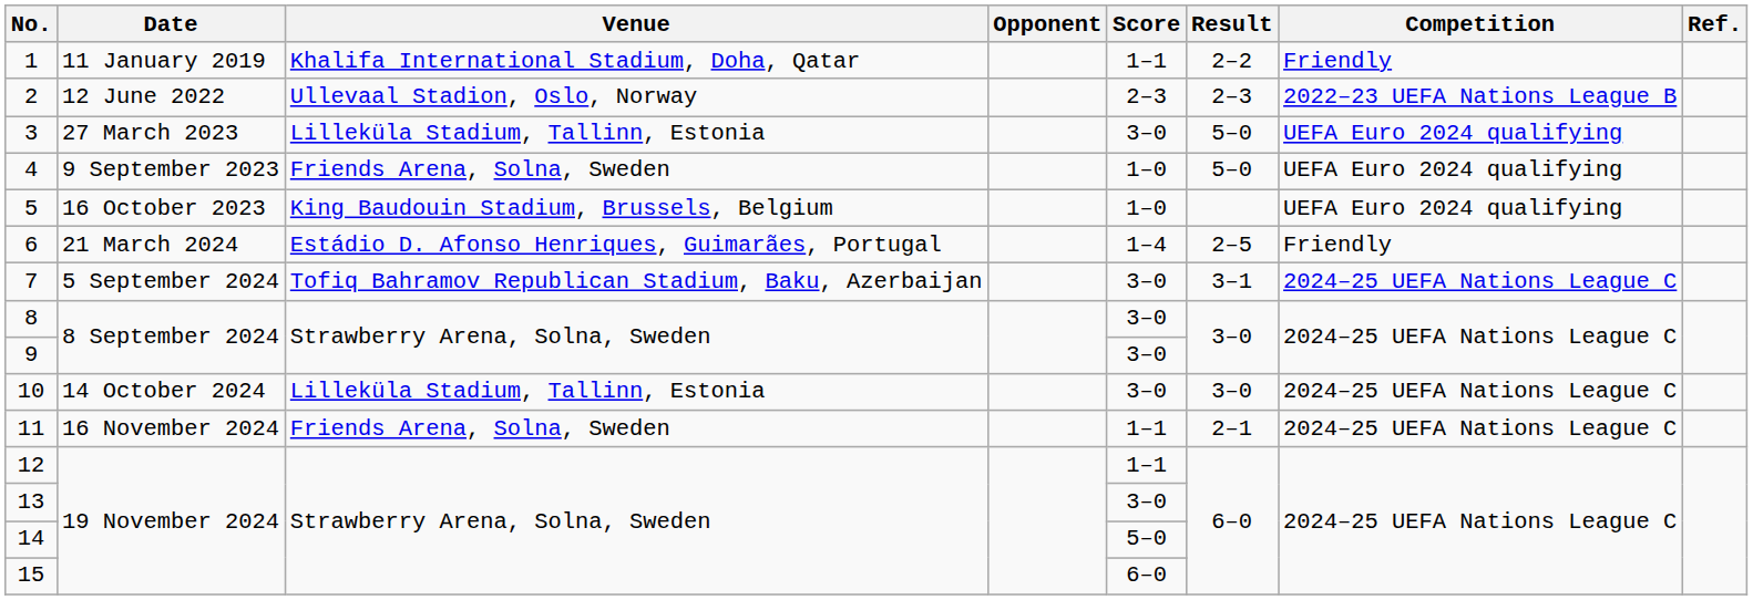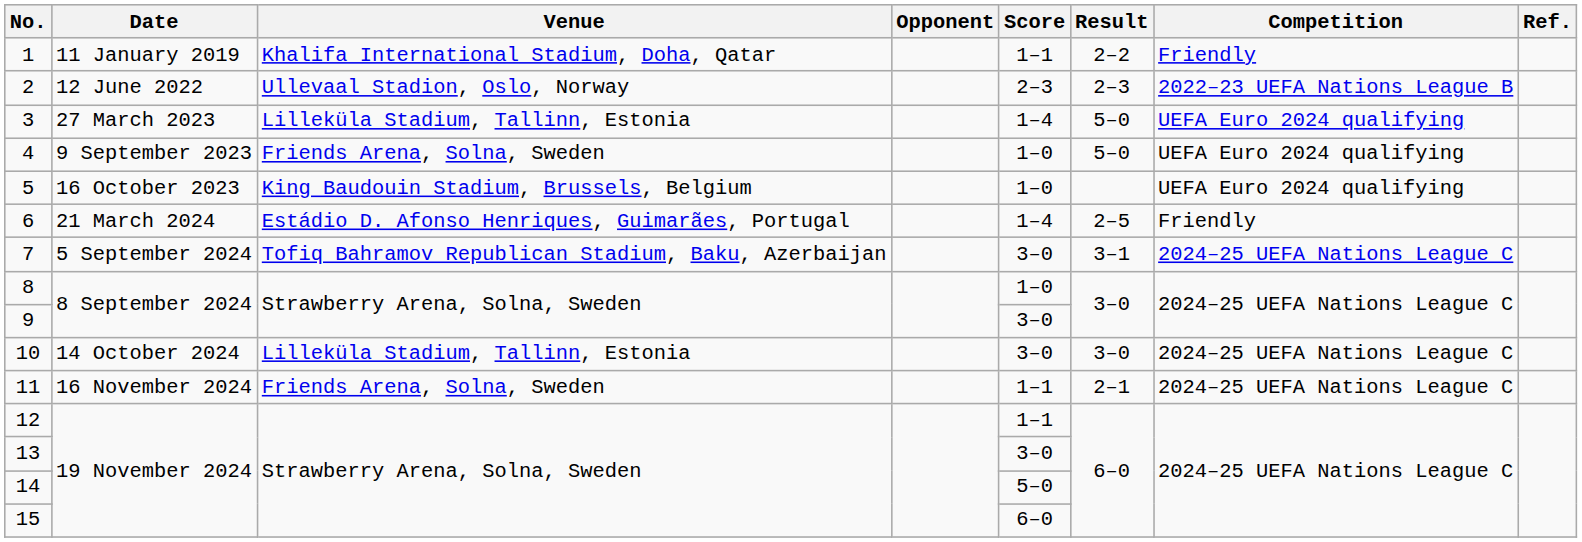3 | Score: 3–0 -> 1–4
8 | Score: 3–0 -> 1–0
